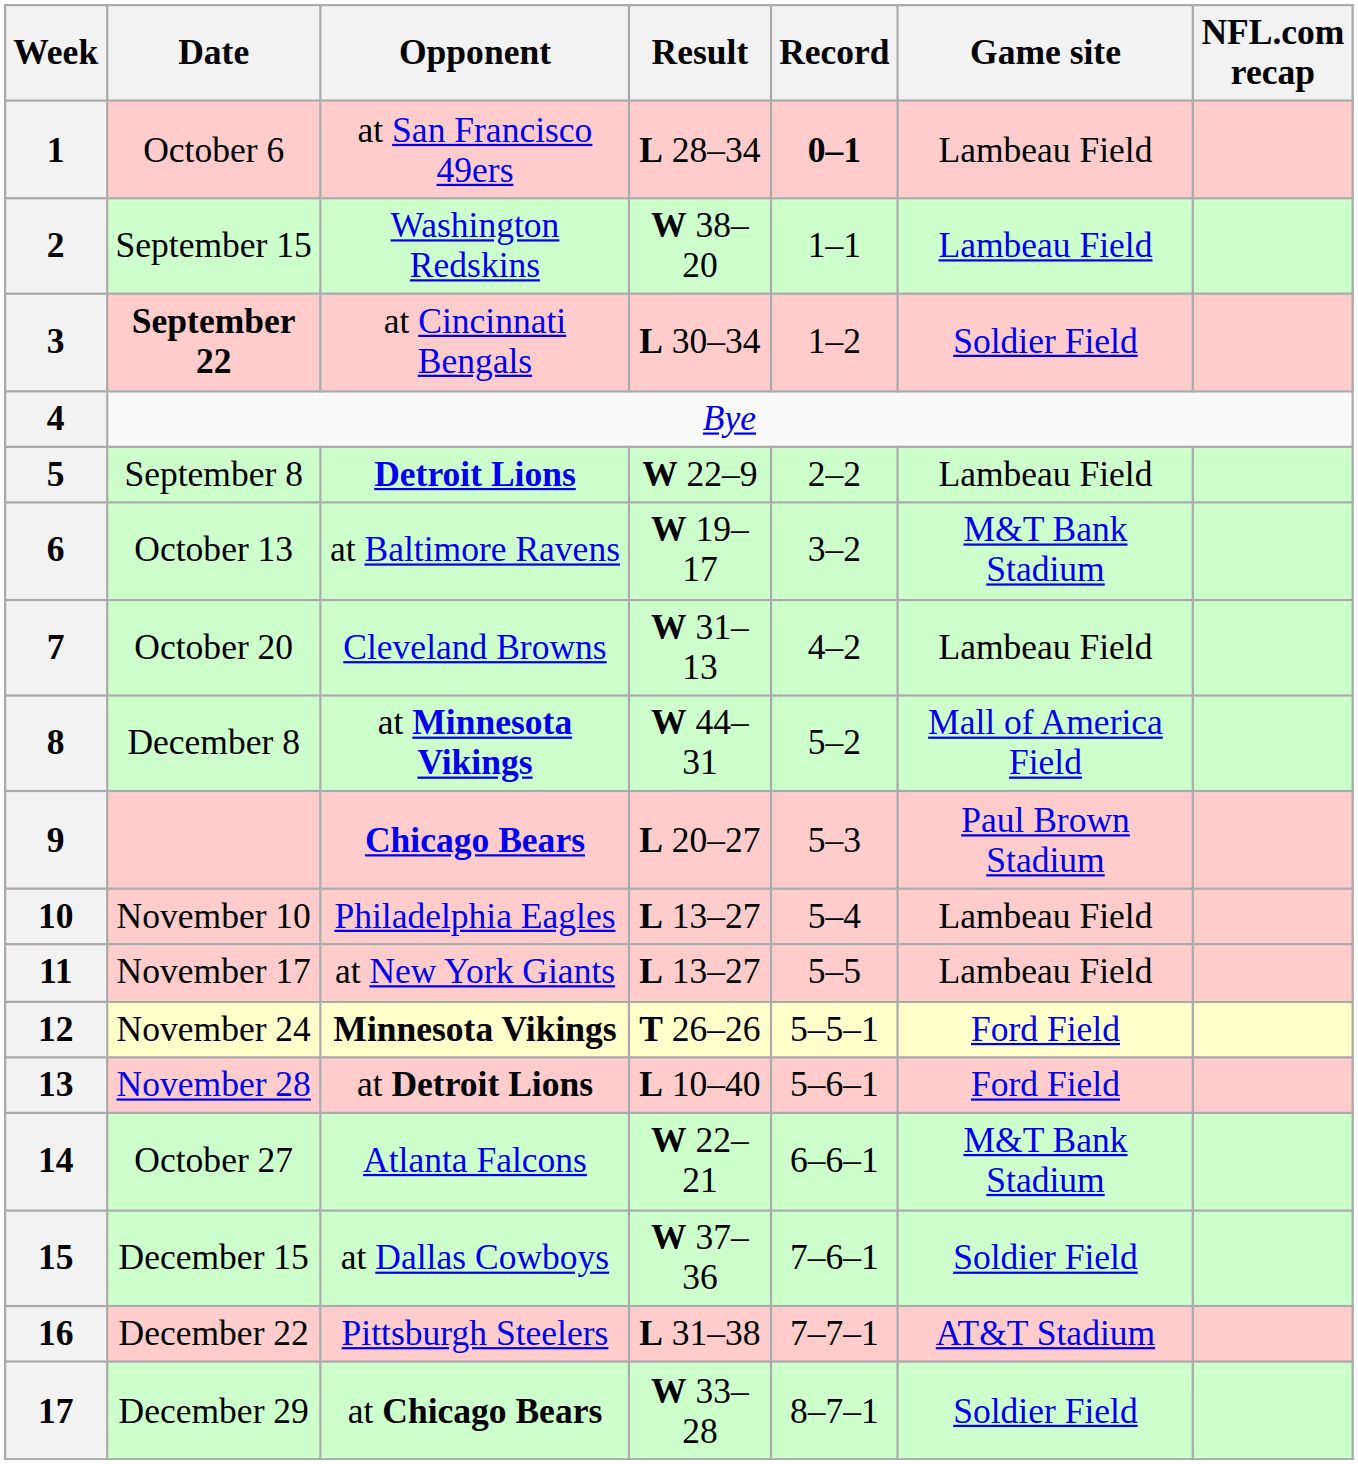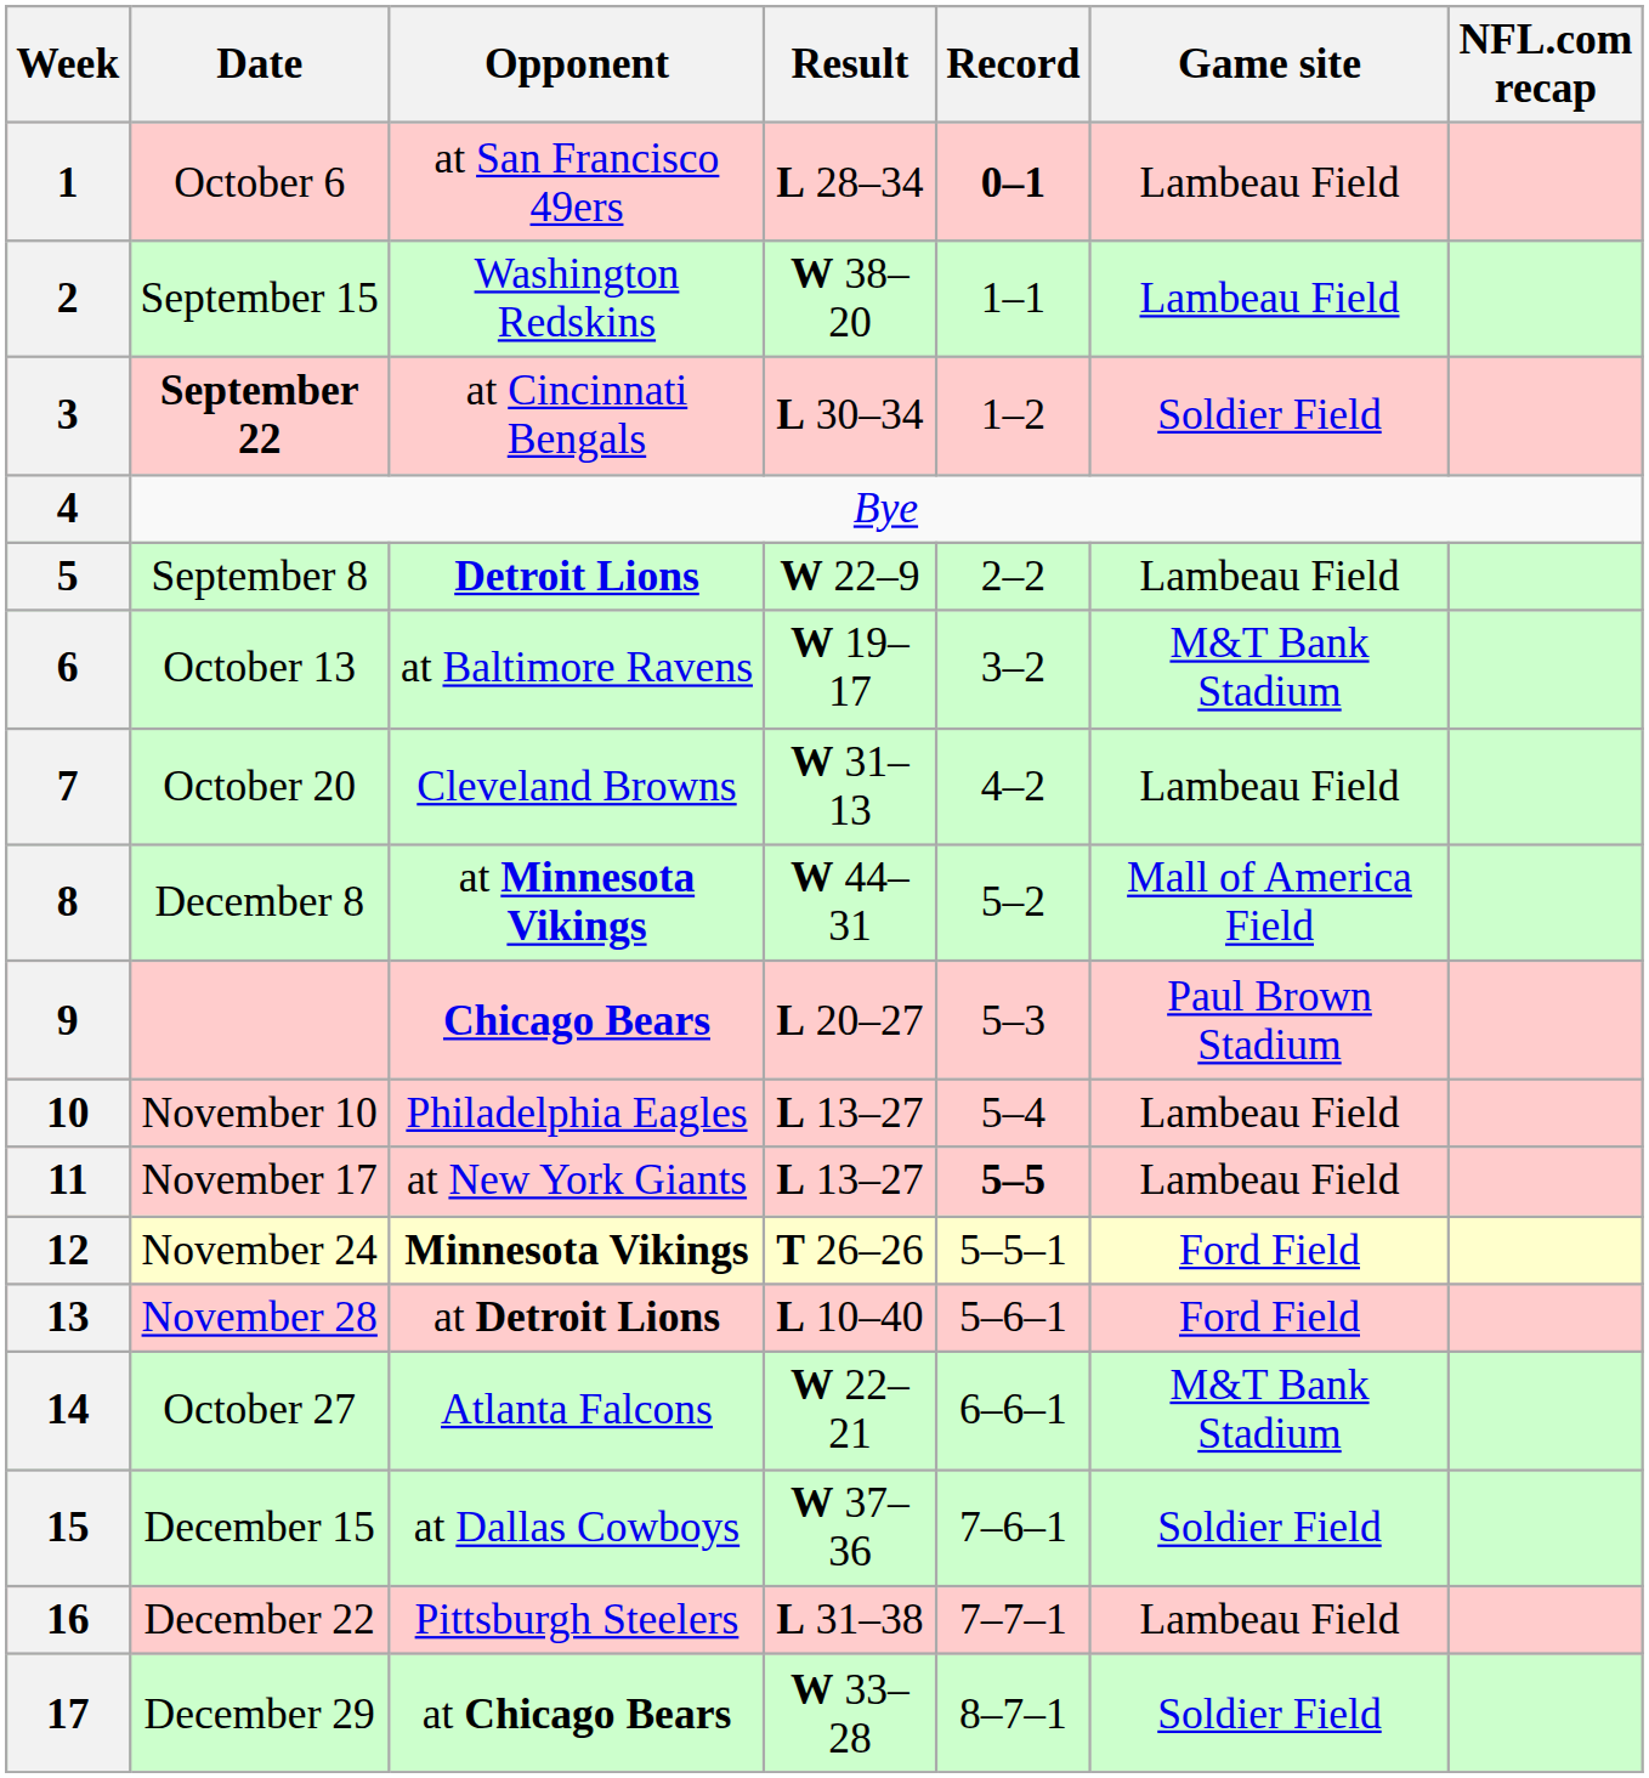11 | Record: normal -> bold
16 | Game site: AT&T Stadium -> Lambeau Field
